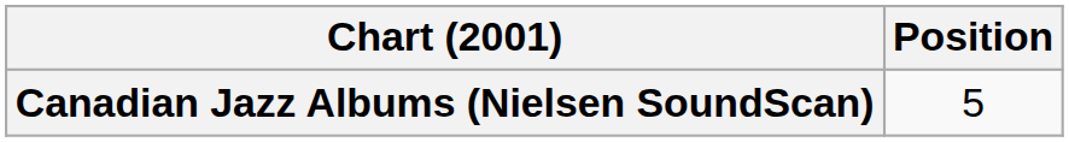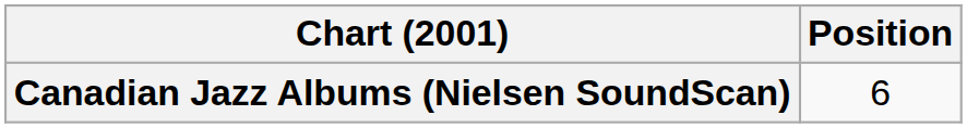Canadian Jazz Albums (Nielsen SoundScan) | Position: 5 -> 6
